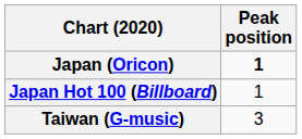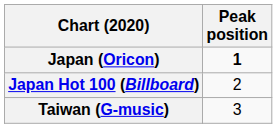Japan Hot 100 (Billboard) | Peak position: 1 -> 2
